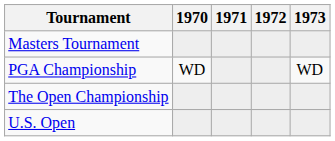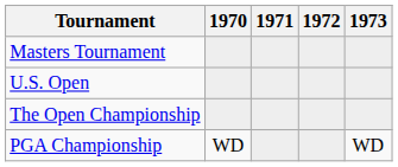rows swapped: U.S. Open <-> PGA Championship
